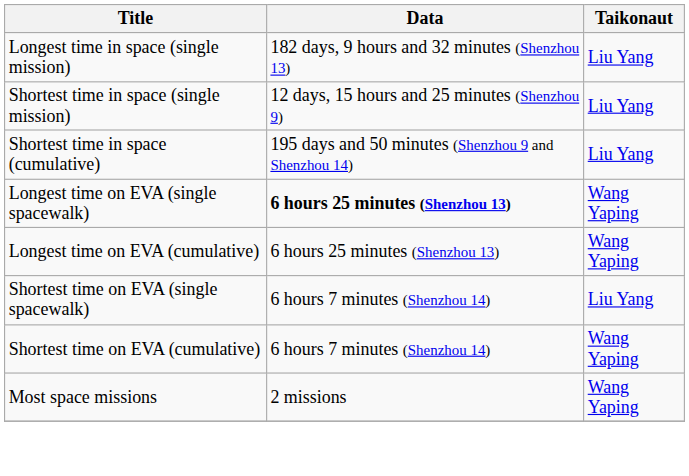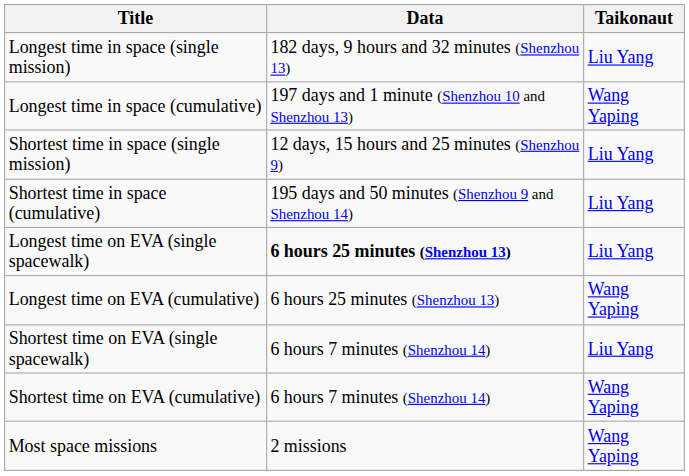+ row: Longest time in space (cumulative) | 197 days and 1 minute (Shenzhou 10 and Shenzhou 13) | Wang Yaping
Longest time on EVA (single spacewalk) | Taikonaut: Wang Yaping -> Liu Yang
